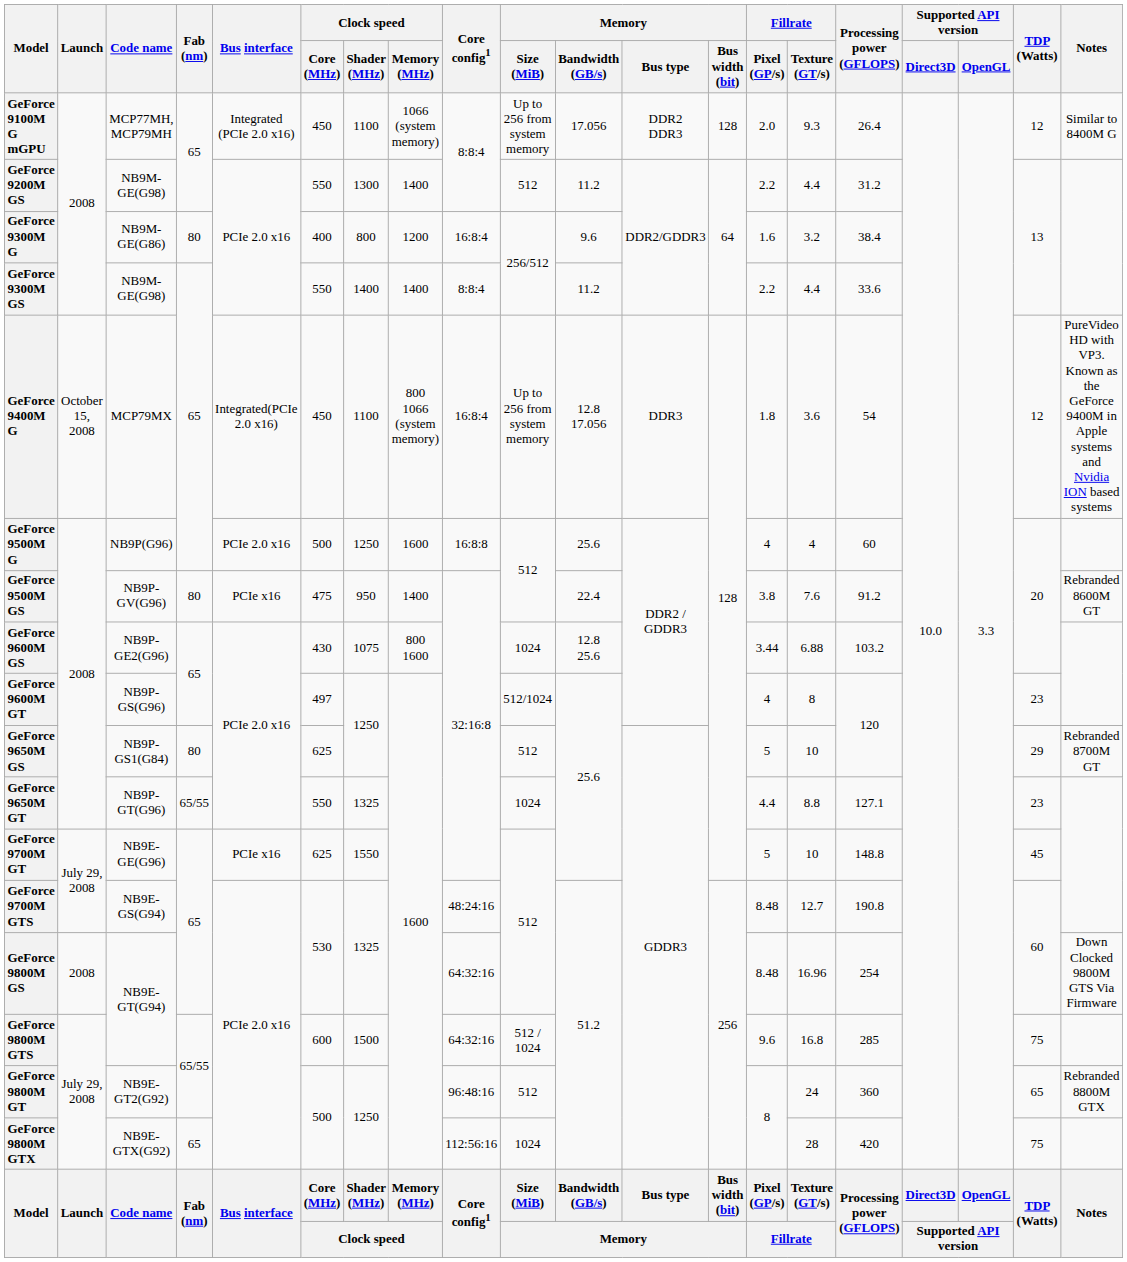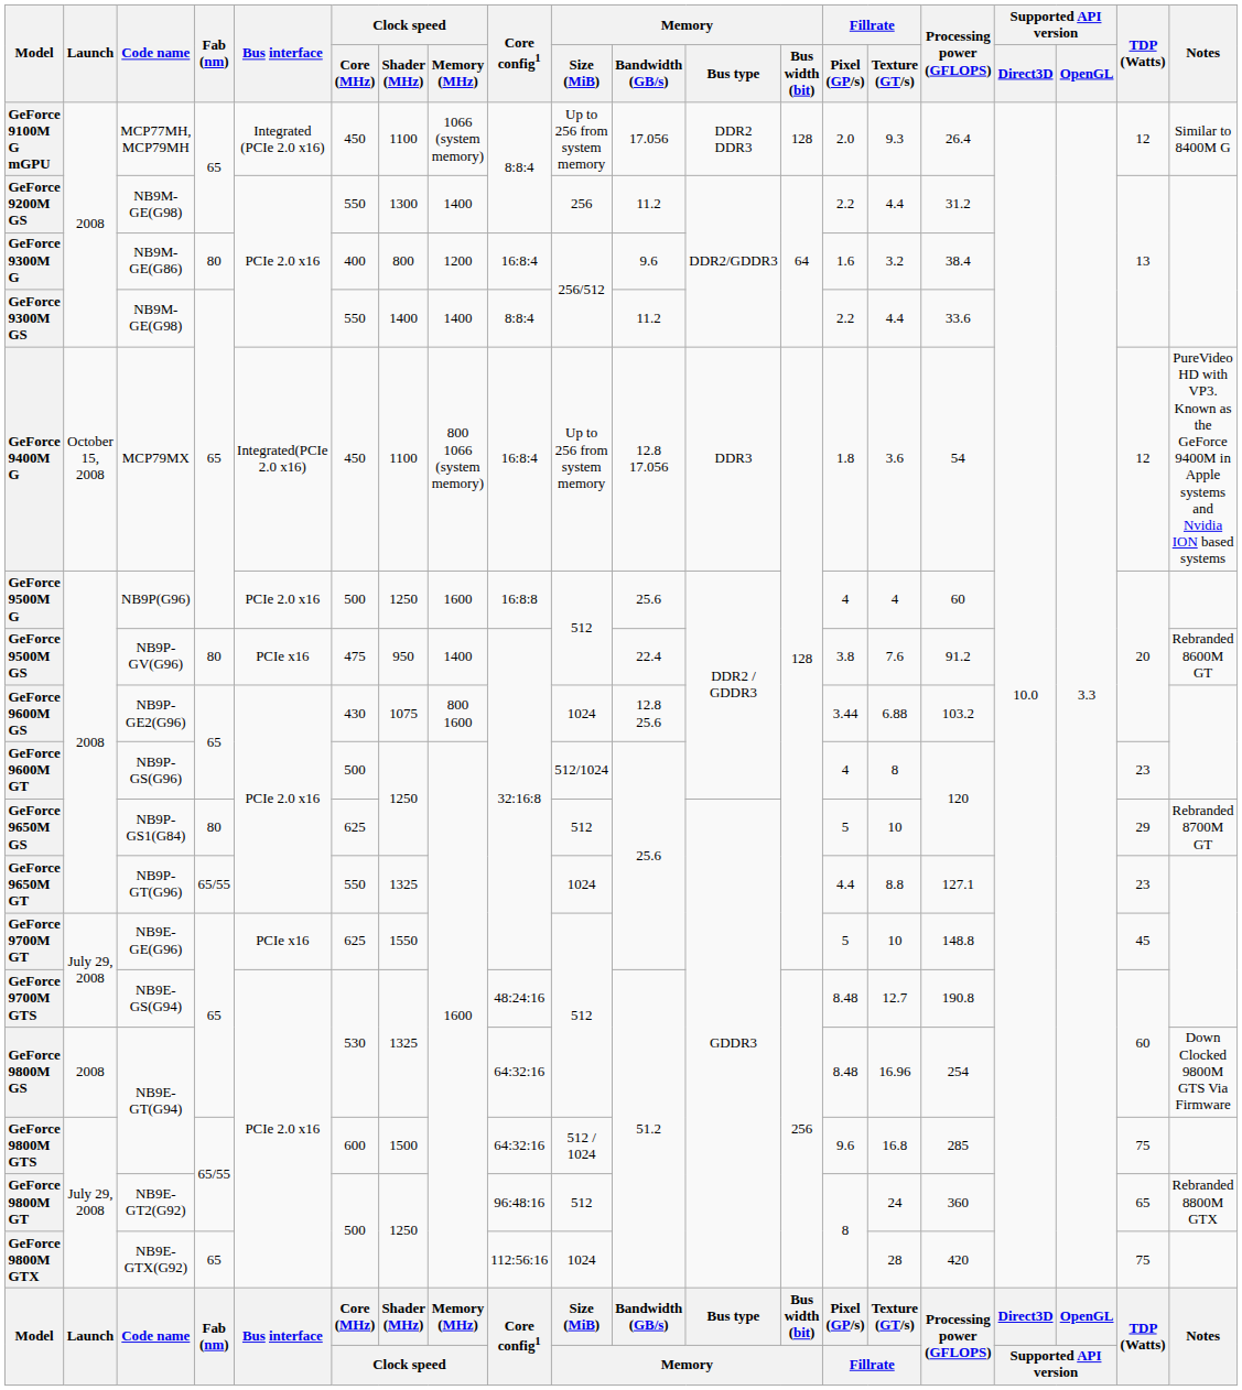GeForce 9200M GS | Memory / Size (MiB): 512 -> 256
GeForce 9600M GT | Clock speed / Core (MHz): 497 -> 500
